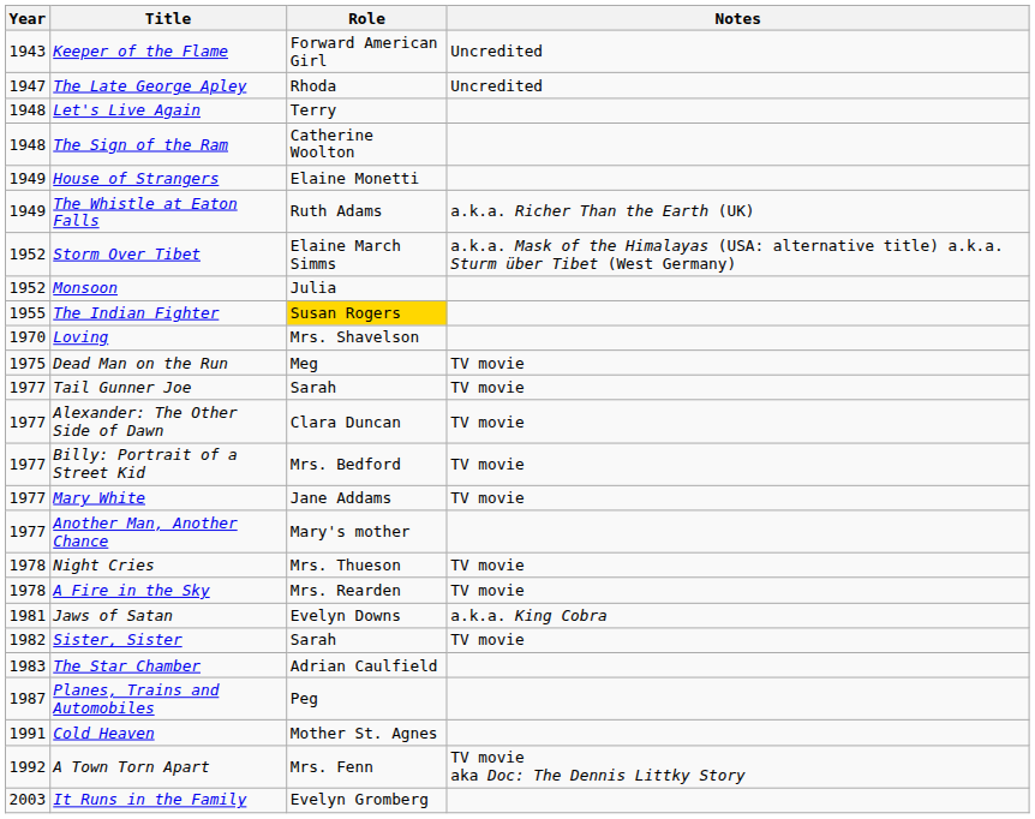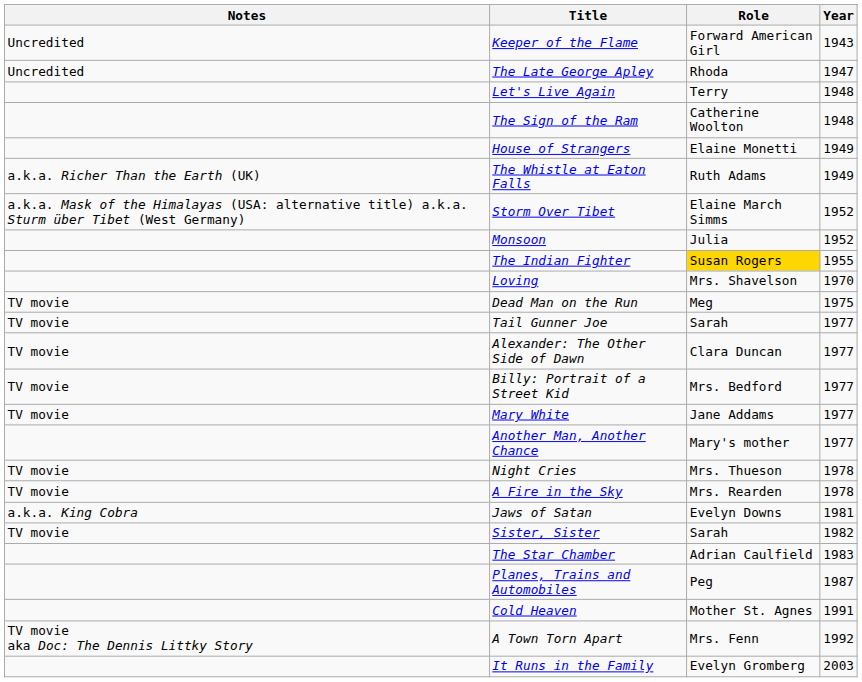columns swapped: Year <-> Notes
